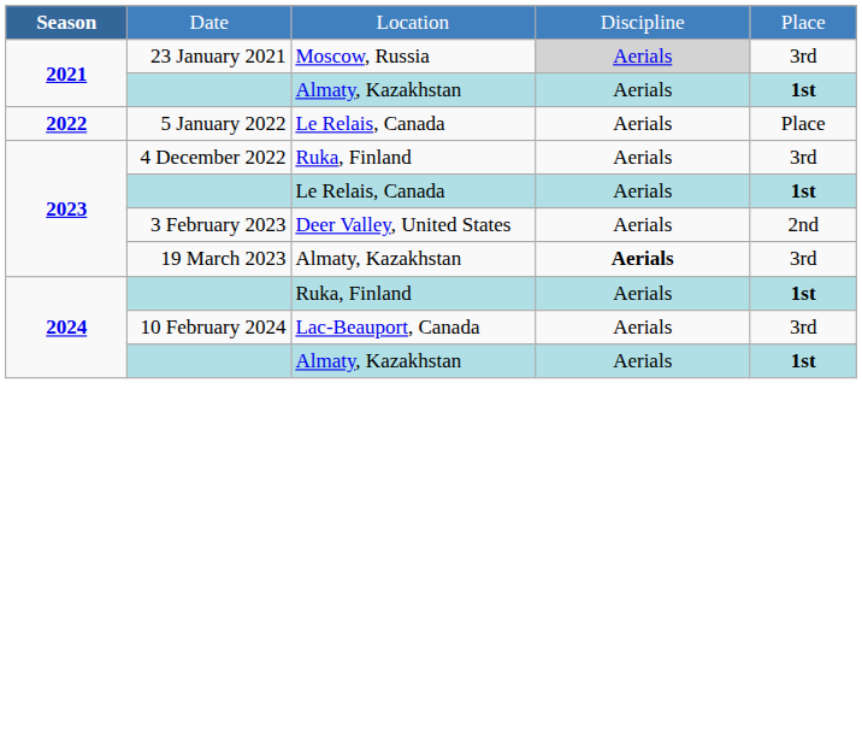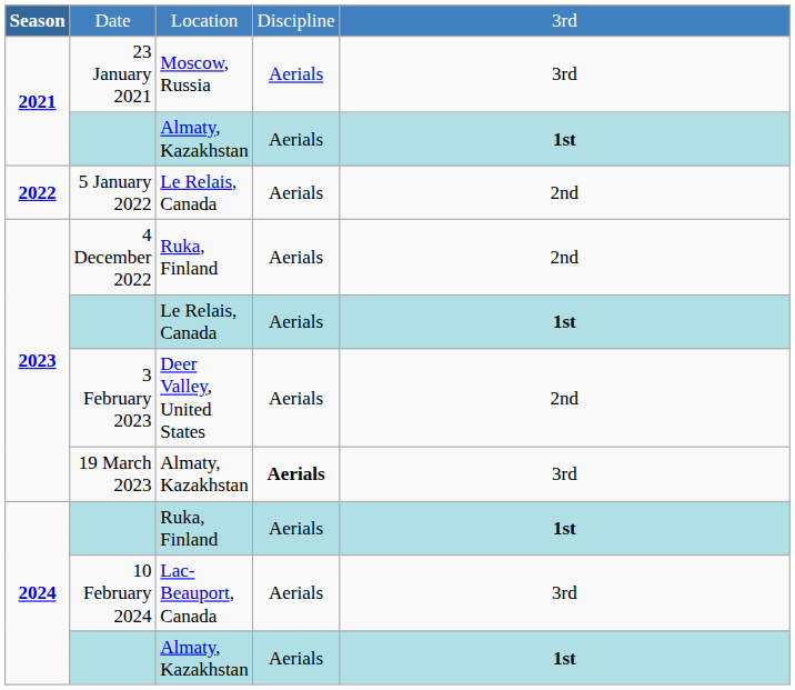Date | column 5: Place -> 3rd
23 January 2021 | column 4: lightgrey background -> no background
5 January 2022 | column 5: Place -> 2nd
4 December 2022 | column 5: 3rd -> 2nd
